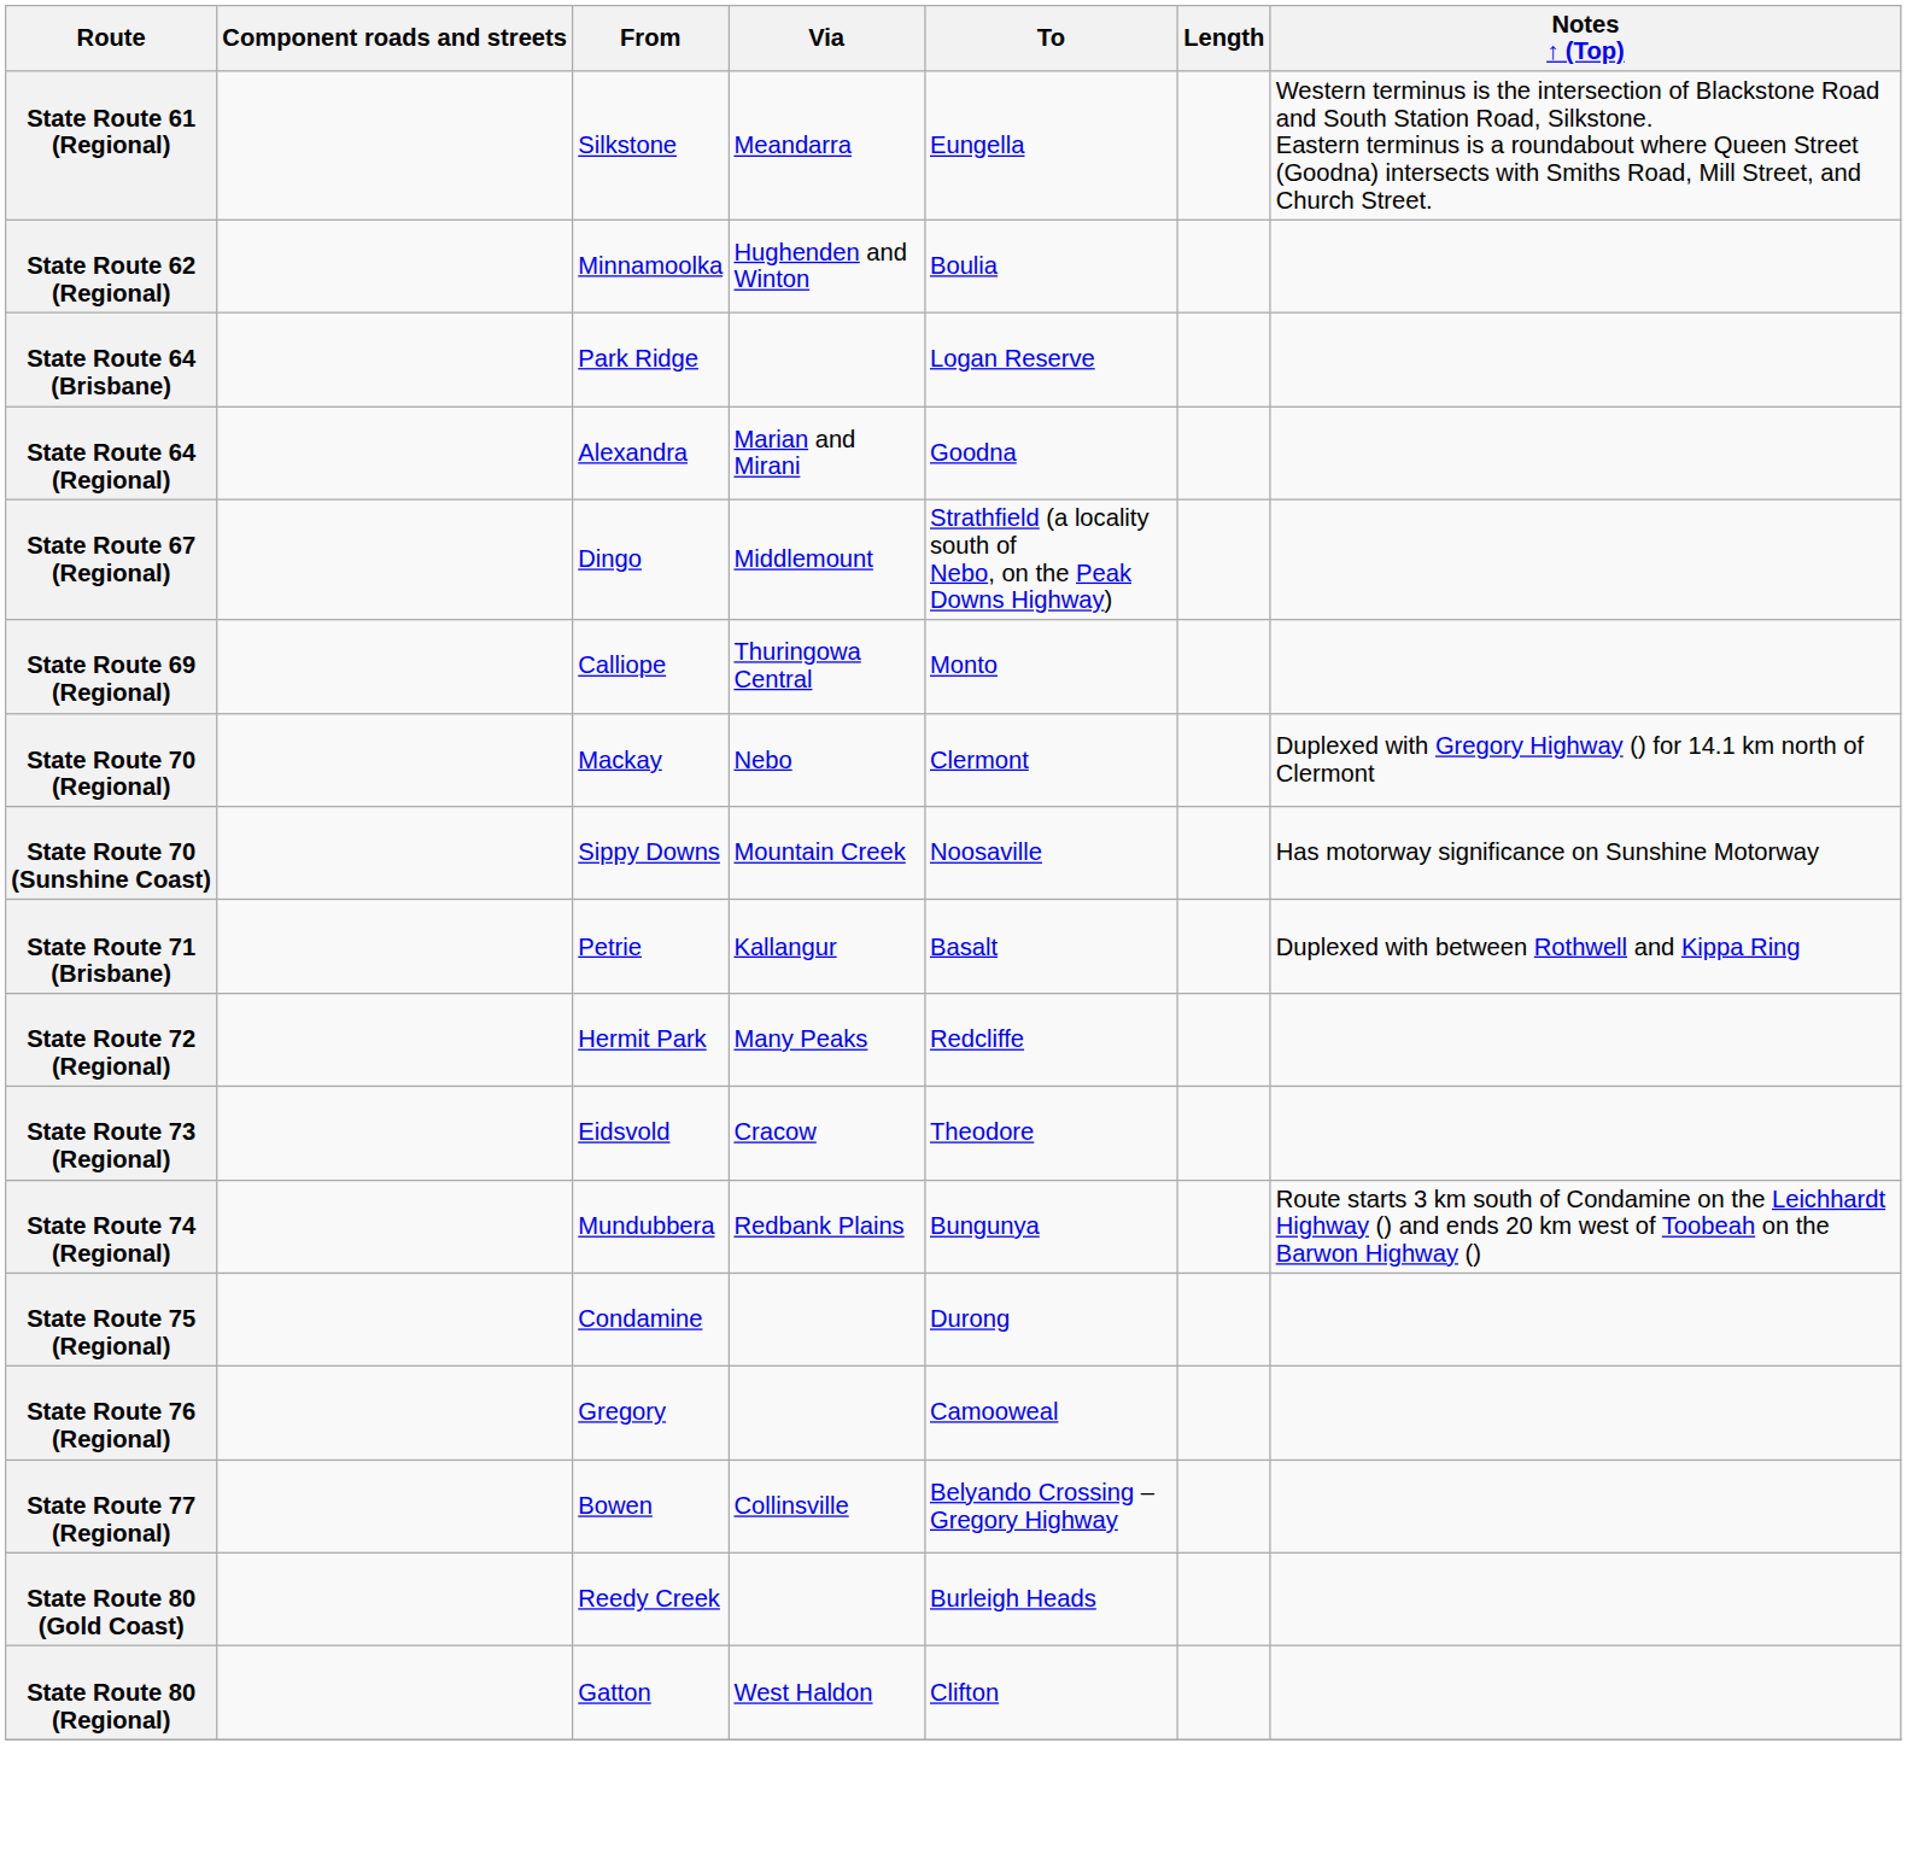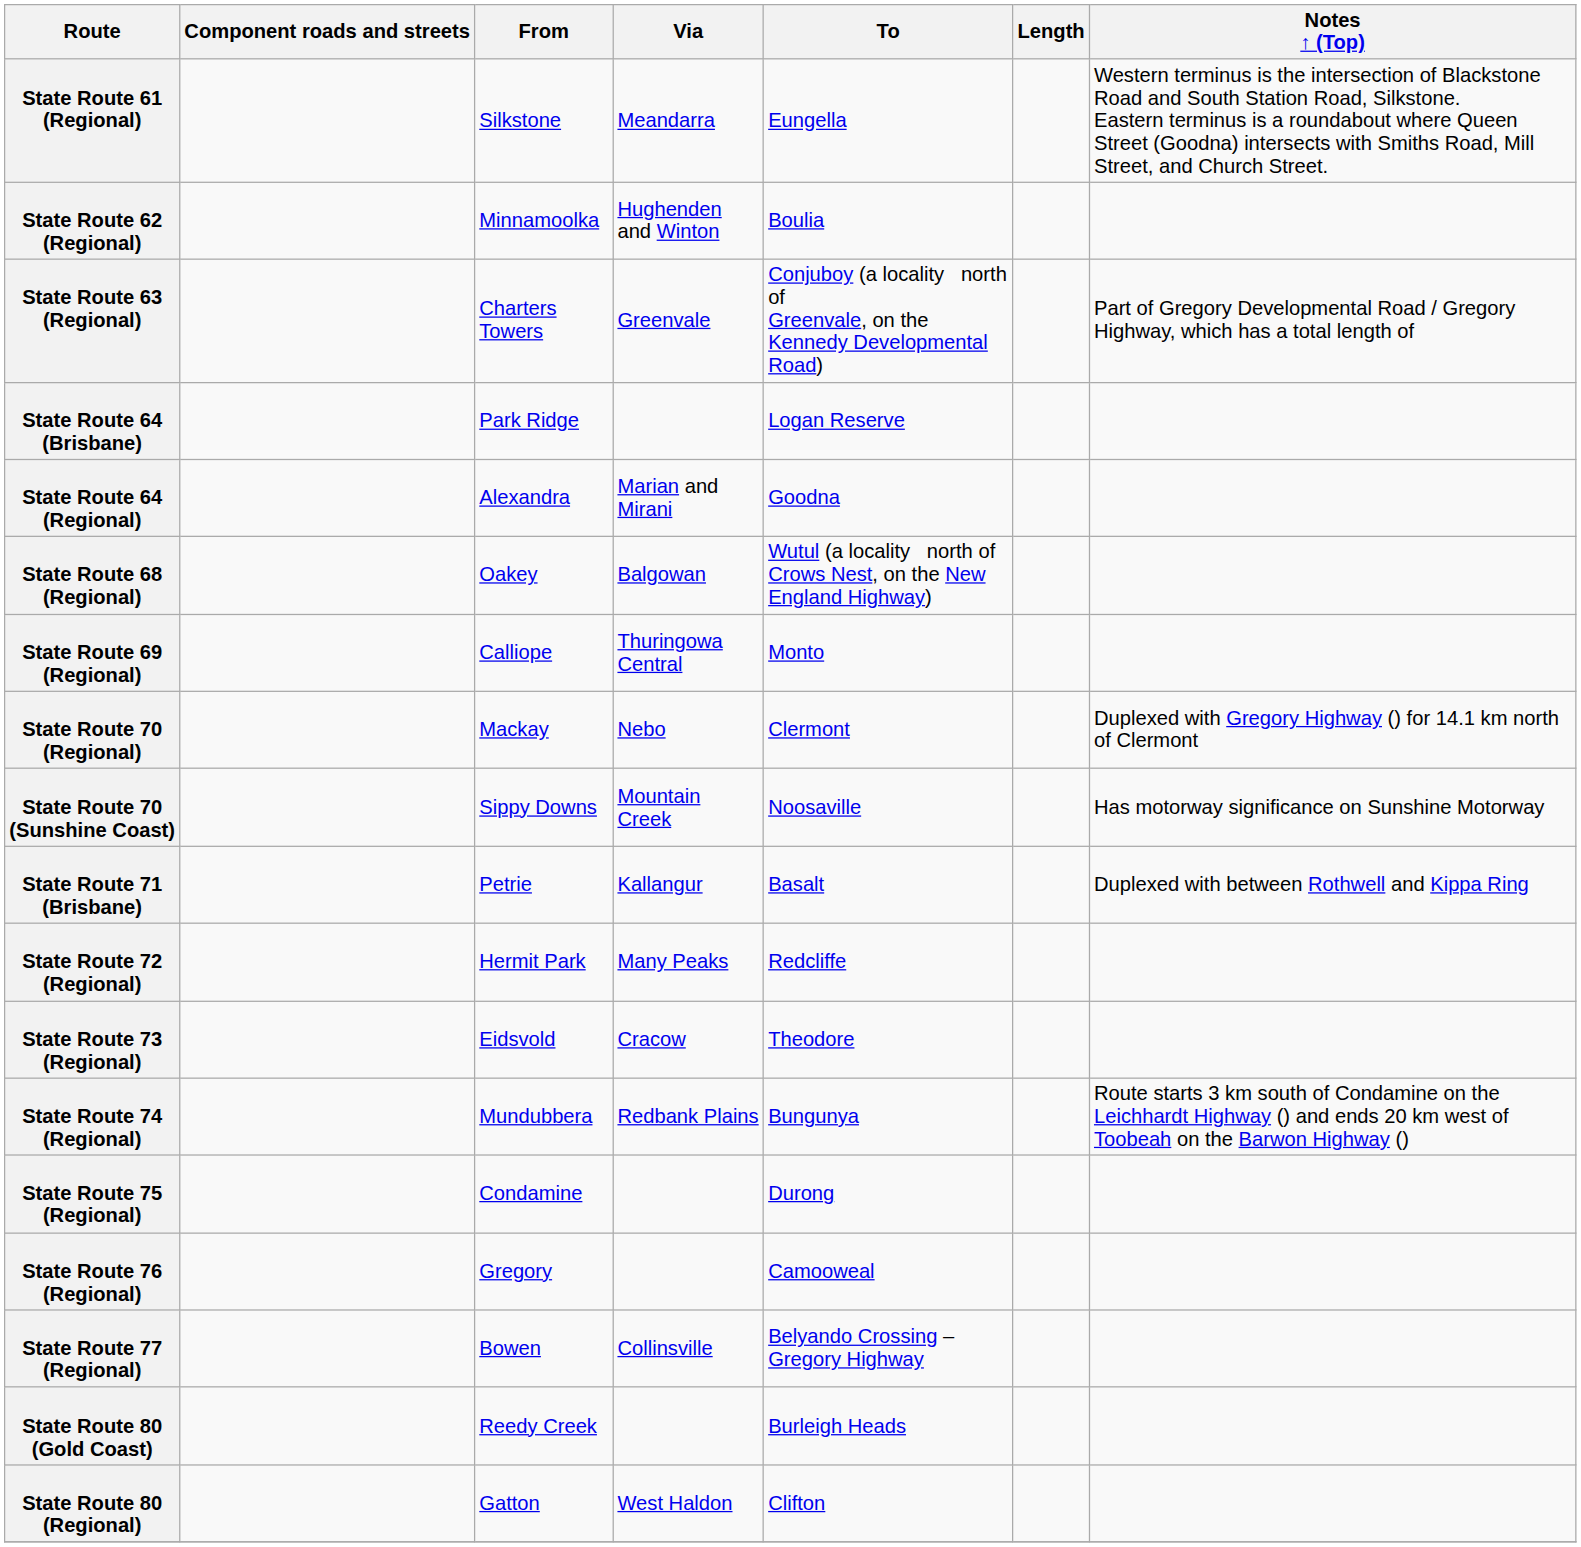+ row: State Route 63 (Regional) | Charters Towers | Greenvale | Conjuboy (a locality north of Greenvale, on the Kennedy Developmental Road) | Part of Gregory Developmental Road / Gregory Highway, which has a total length of
- row: State Route 67 (Regional) | Dingo | Middlemount | Strathfield (a locality south of Nebo, on the Peak Downs Highway)
+ row: State Route 68 (Regional) | Oakey | Balgowan | Wutul (a locality north of Crows Nest, on the New England Highway)
